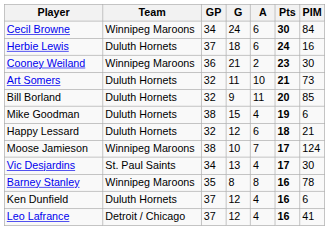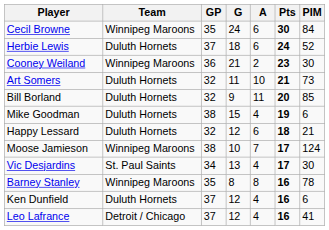Cecil Browne | GP: 34 -> 35
Herbie Lewis | PIM: 16 -> 52
